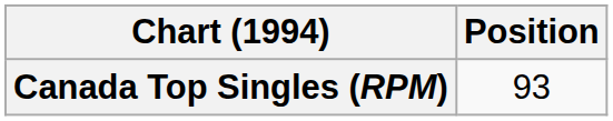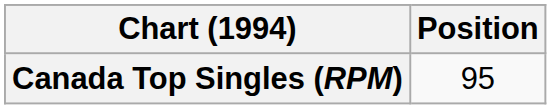Canada Top Singles (RPM) | Position: 93 -> 95
